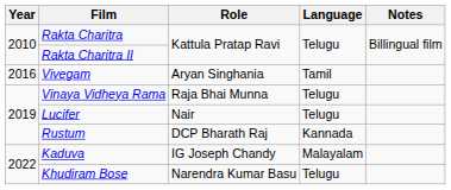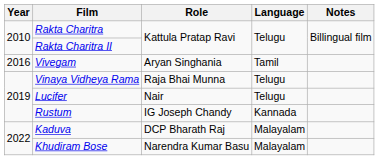Rustum | Role: DCP Bharath Raj -> IG Joseph Chandy
Kaduva | Role: IG Joseph Chandy -> DCP Bharath Raj
Khudiram Bose | Language: Telugu -> Malayalam
